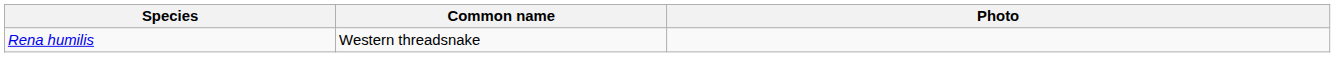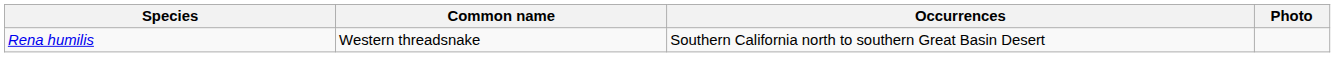+ column: Occurrences | Southern California north to southern Great Basin Desert
